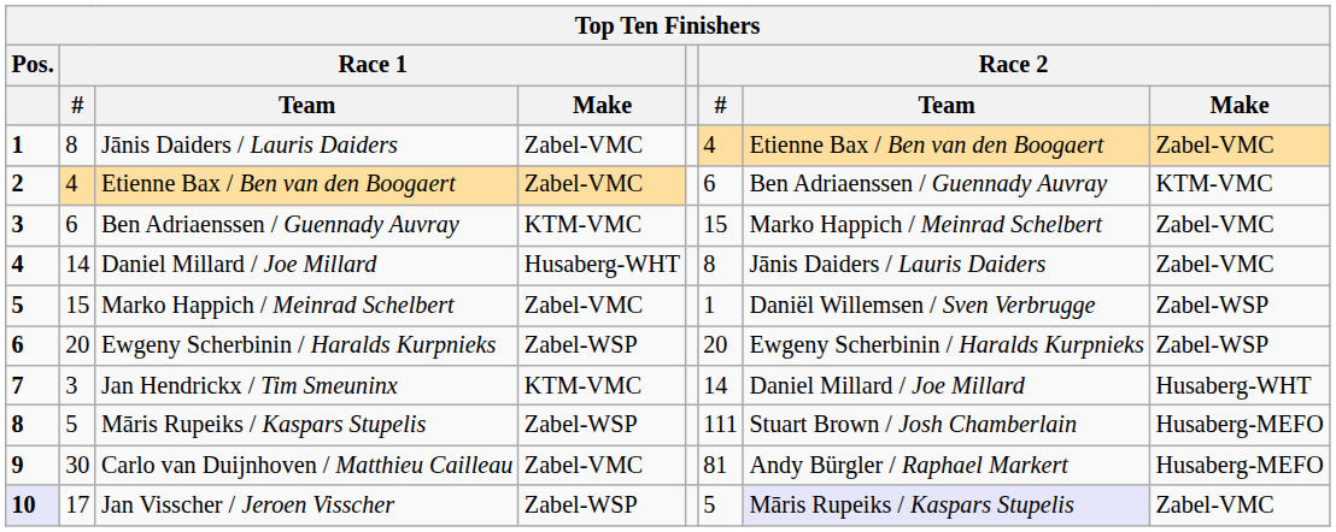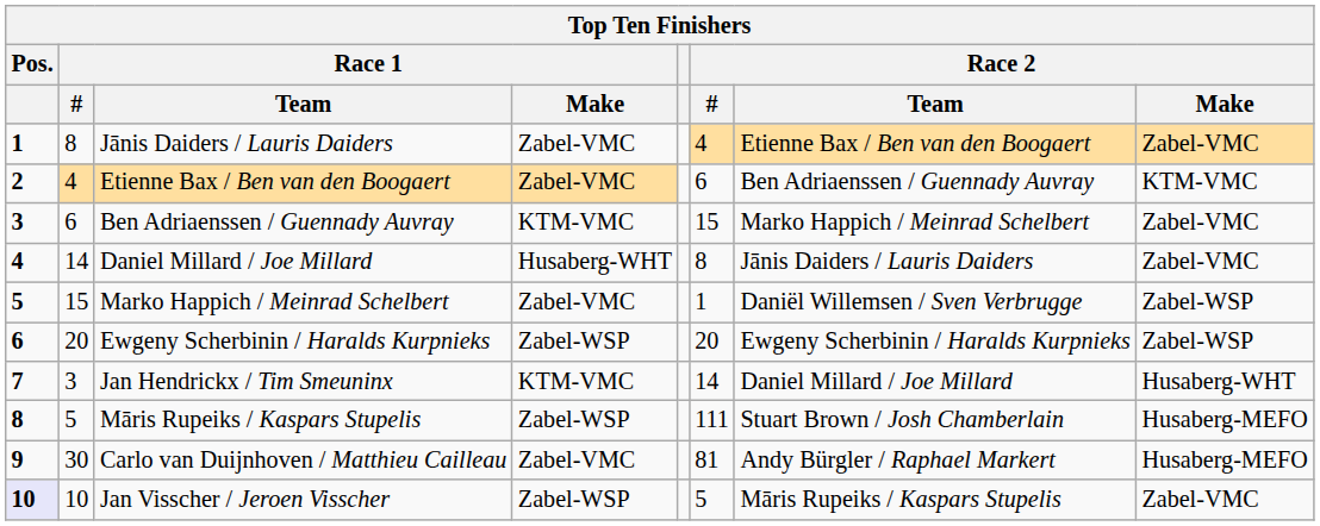Jan Visscher / Jeroen Visscher | Race 1 / #: 17 -> 10
Jan Visscher / Jeroen Visscher | Race 2 / Team: lavender background -> no background
